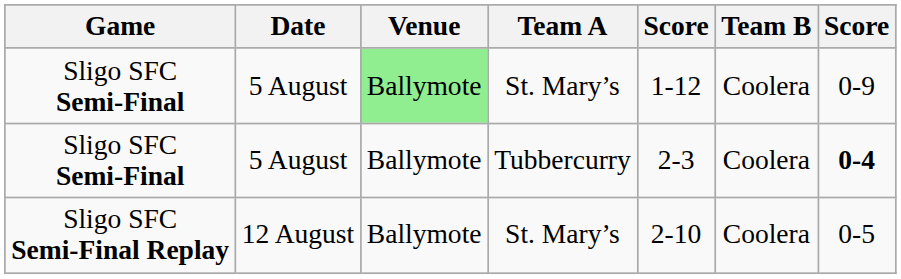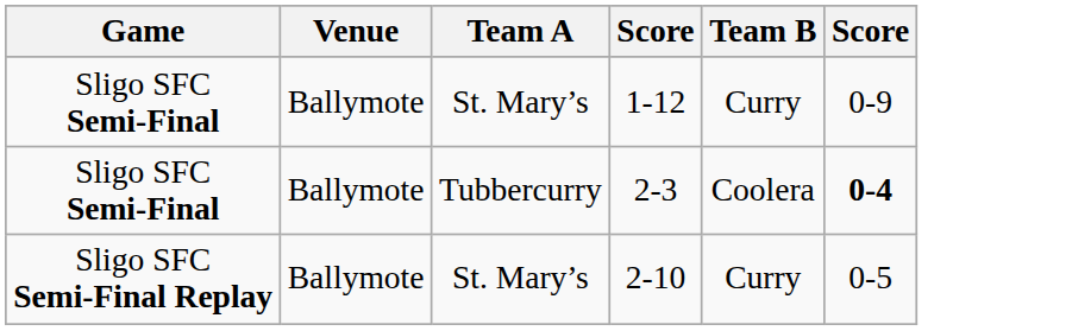- column: Date | 5 August | 5 August | 12 August
Sligo SFC Semi-Final / St. Mary’s | Venue: lightgreen background -> no background
Sligo SFC Semi-Final / St. Mary’s | Team B: Coolera -> Curry
Sligo SFC Semi-Final Replay | Team B: Coolera -> Curry
